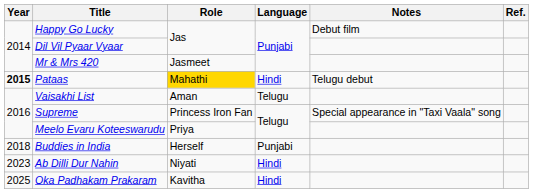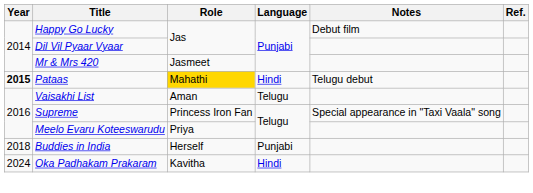- row: 2023 | Ab Dilli Dur Nahin | Niyati | Hindi
Oka Padhakam Prakaram | Year: 2025 -> 2024
